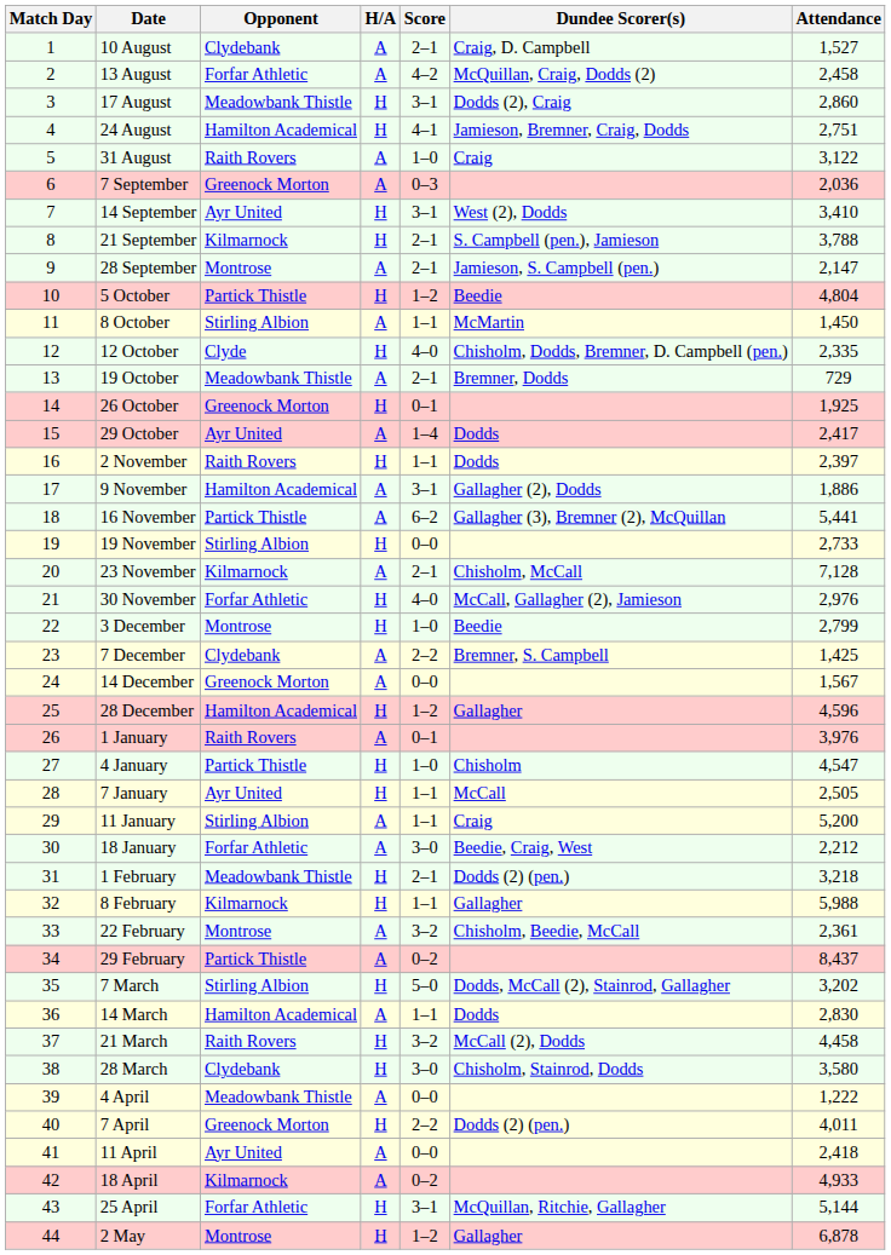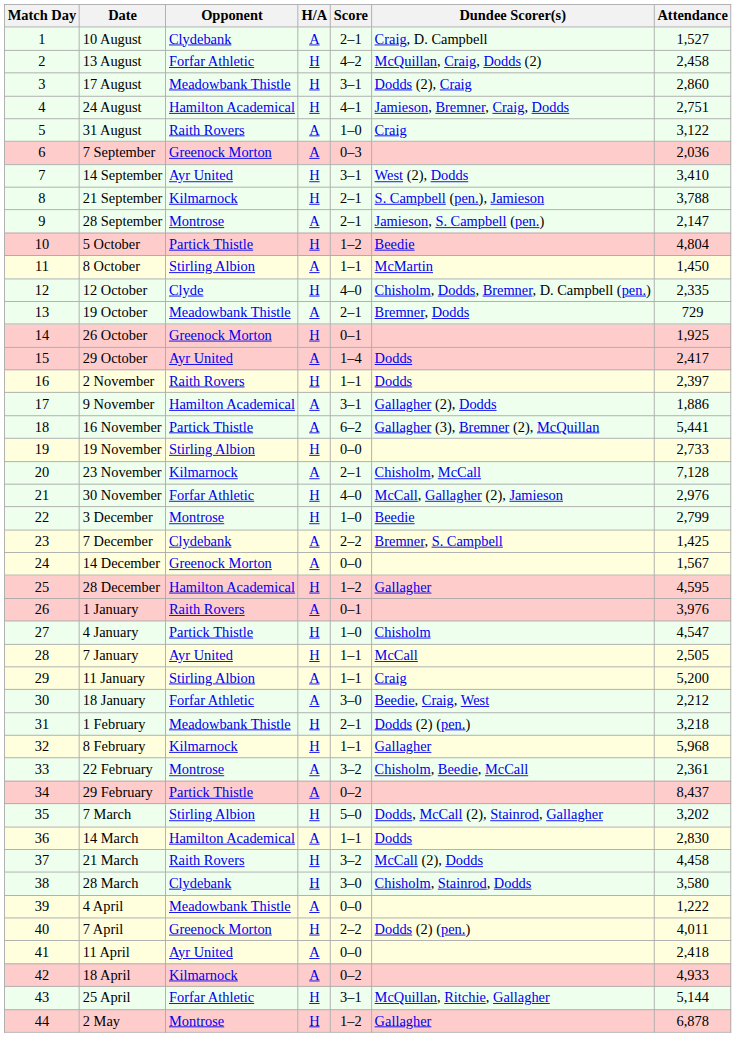13 August | H/A: A -> H
28 December | Attendance: 4,596 -> 4,595
8 February | Attendance: 5,988 -> 5,968
